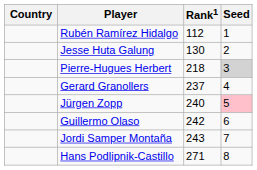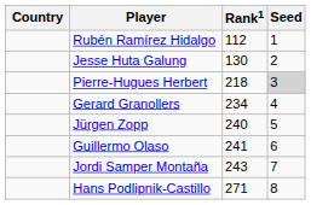Gerard Granollers | Rank1: 237 -> 234
Jürgen Zopp | Seed: pink background -> no background
Guillermo Olaso | Rank1: 242 -> 241
